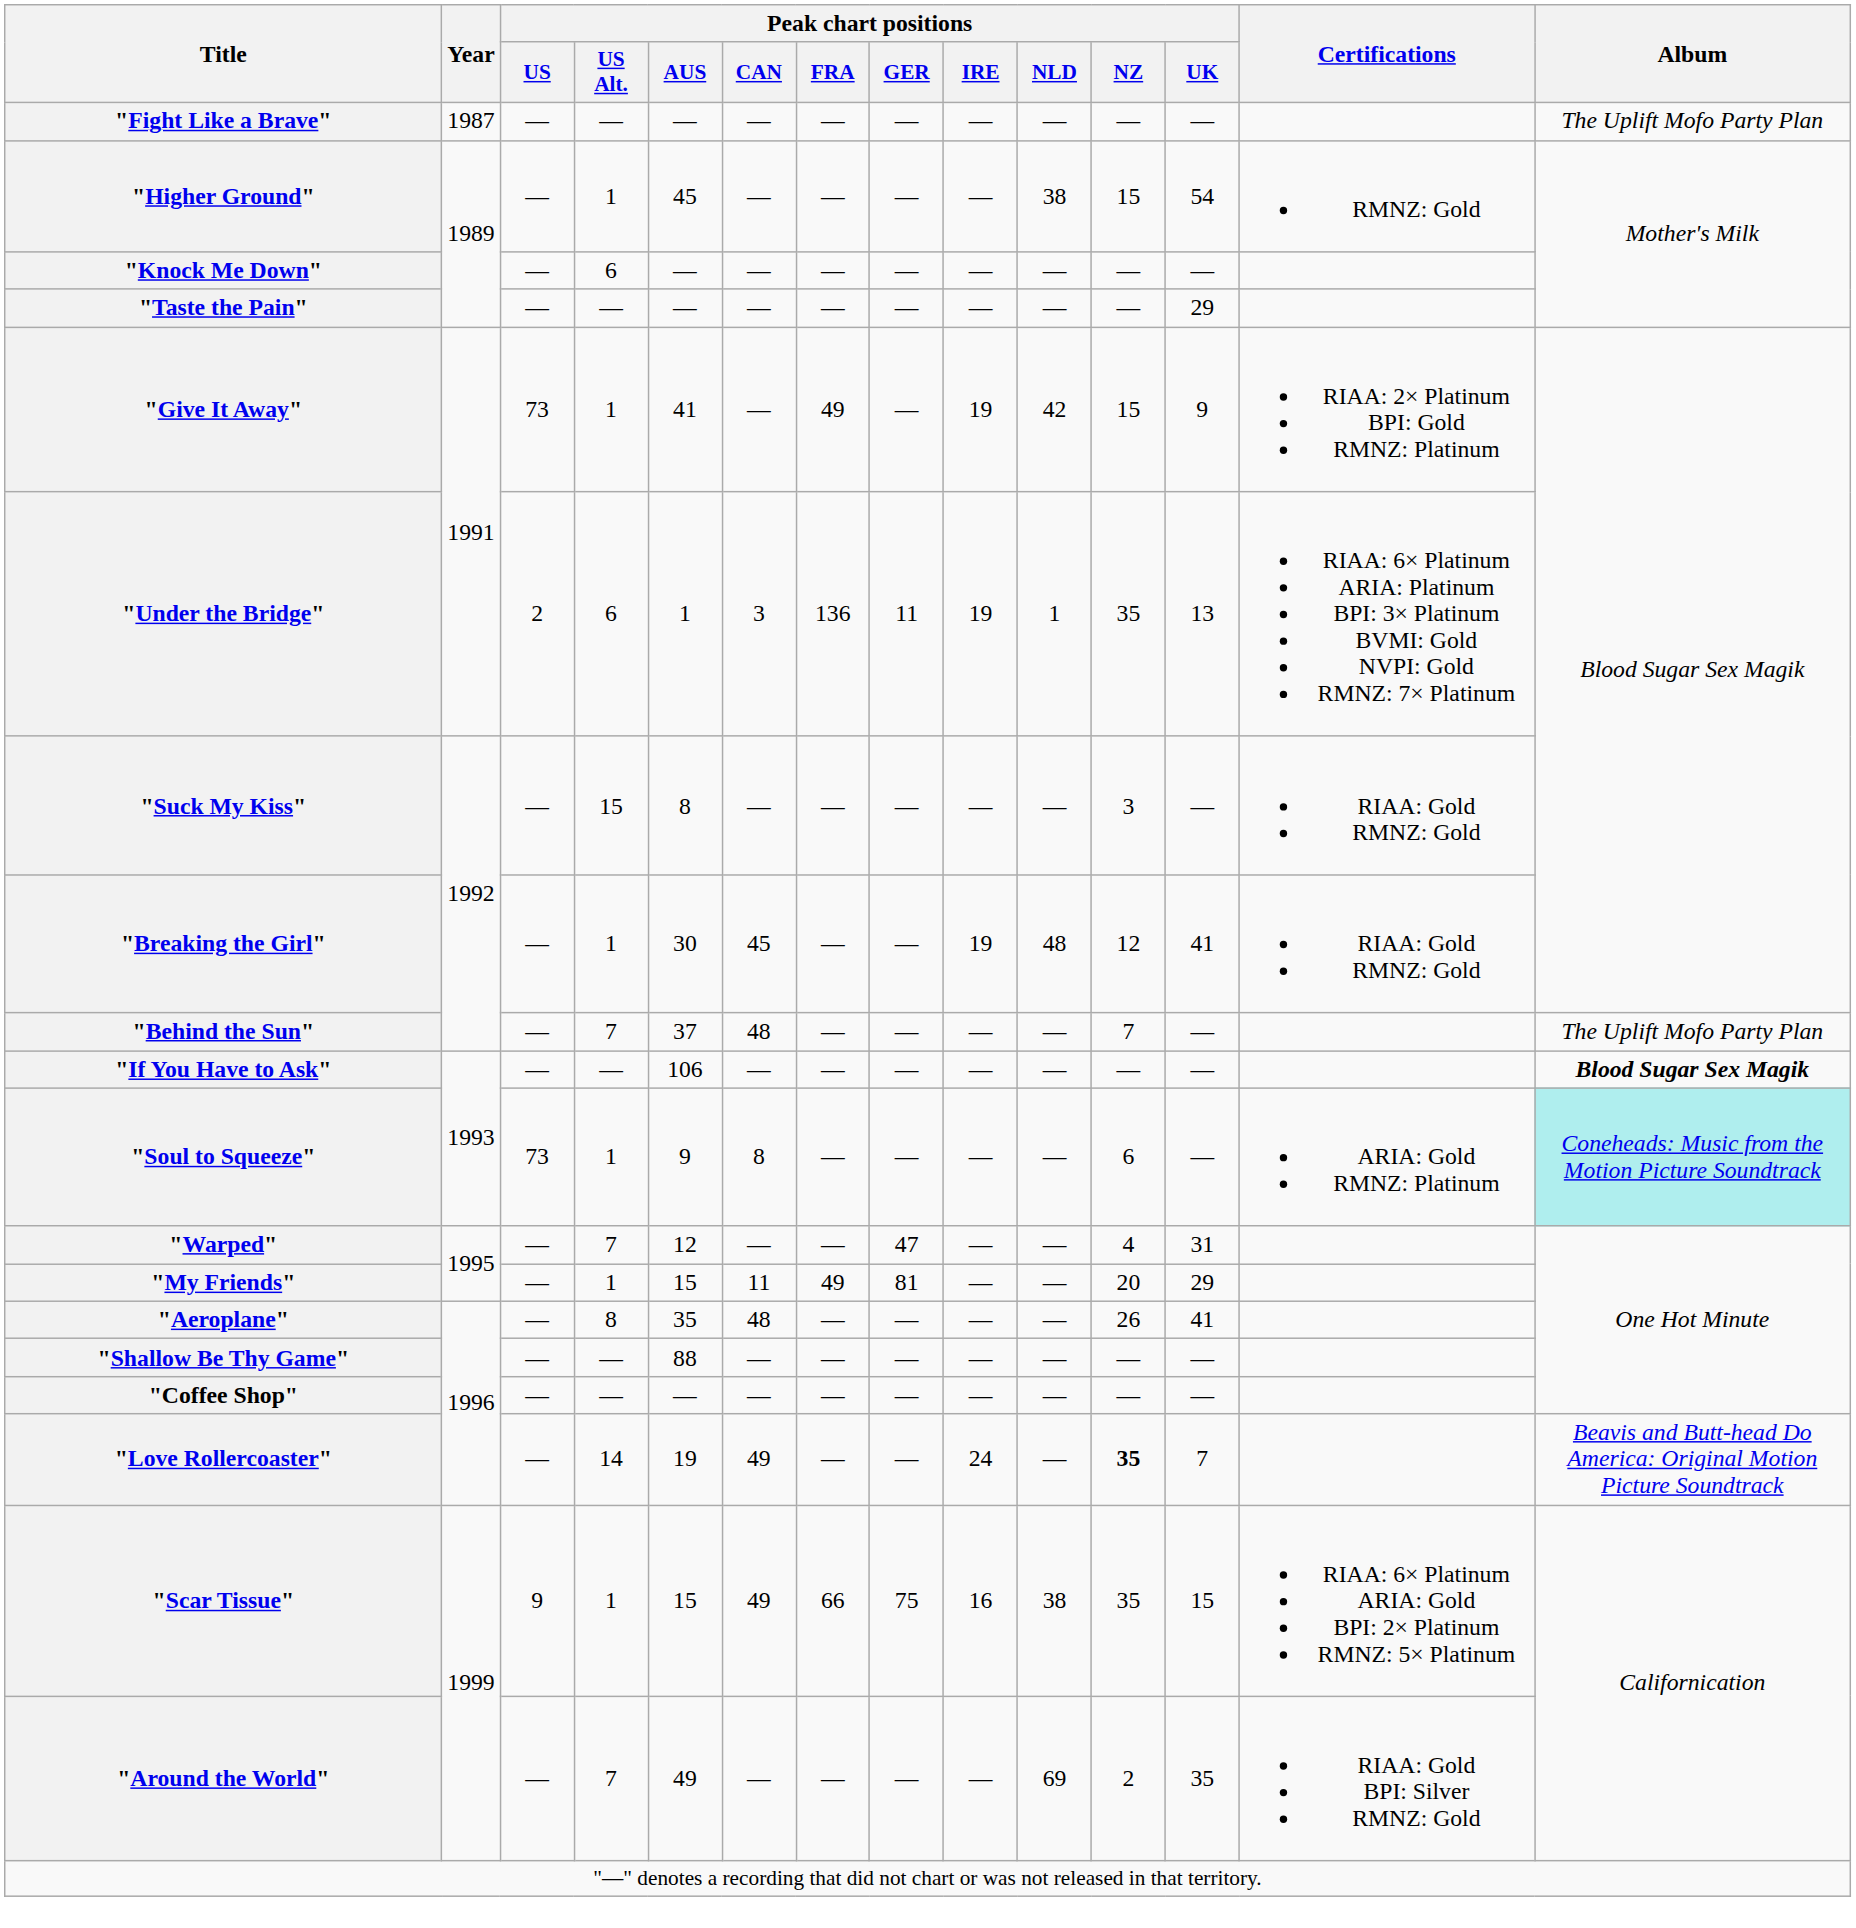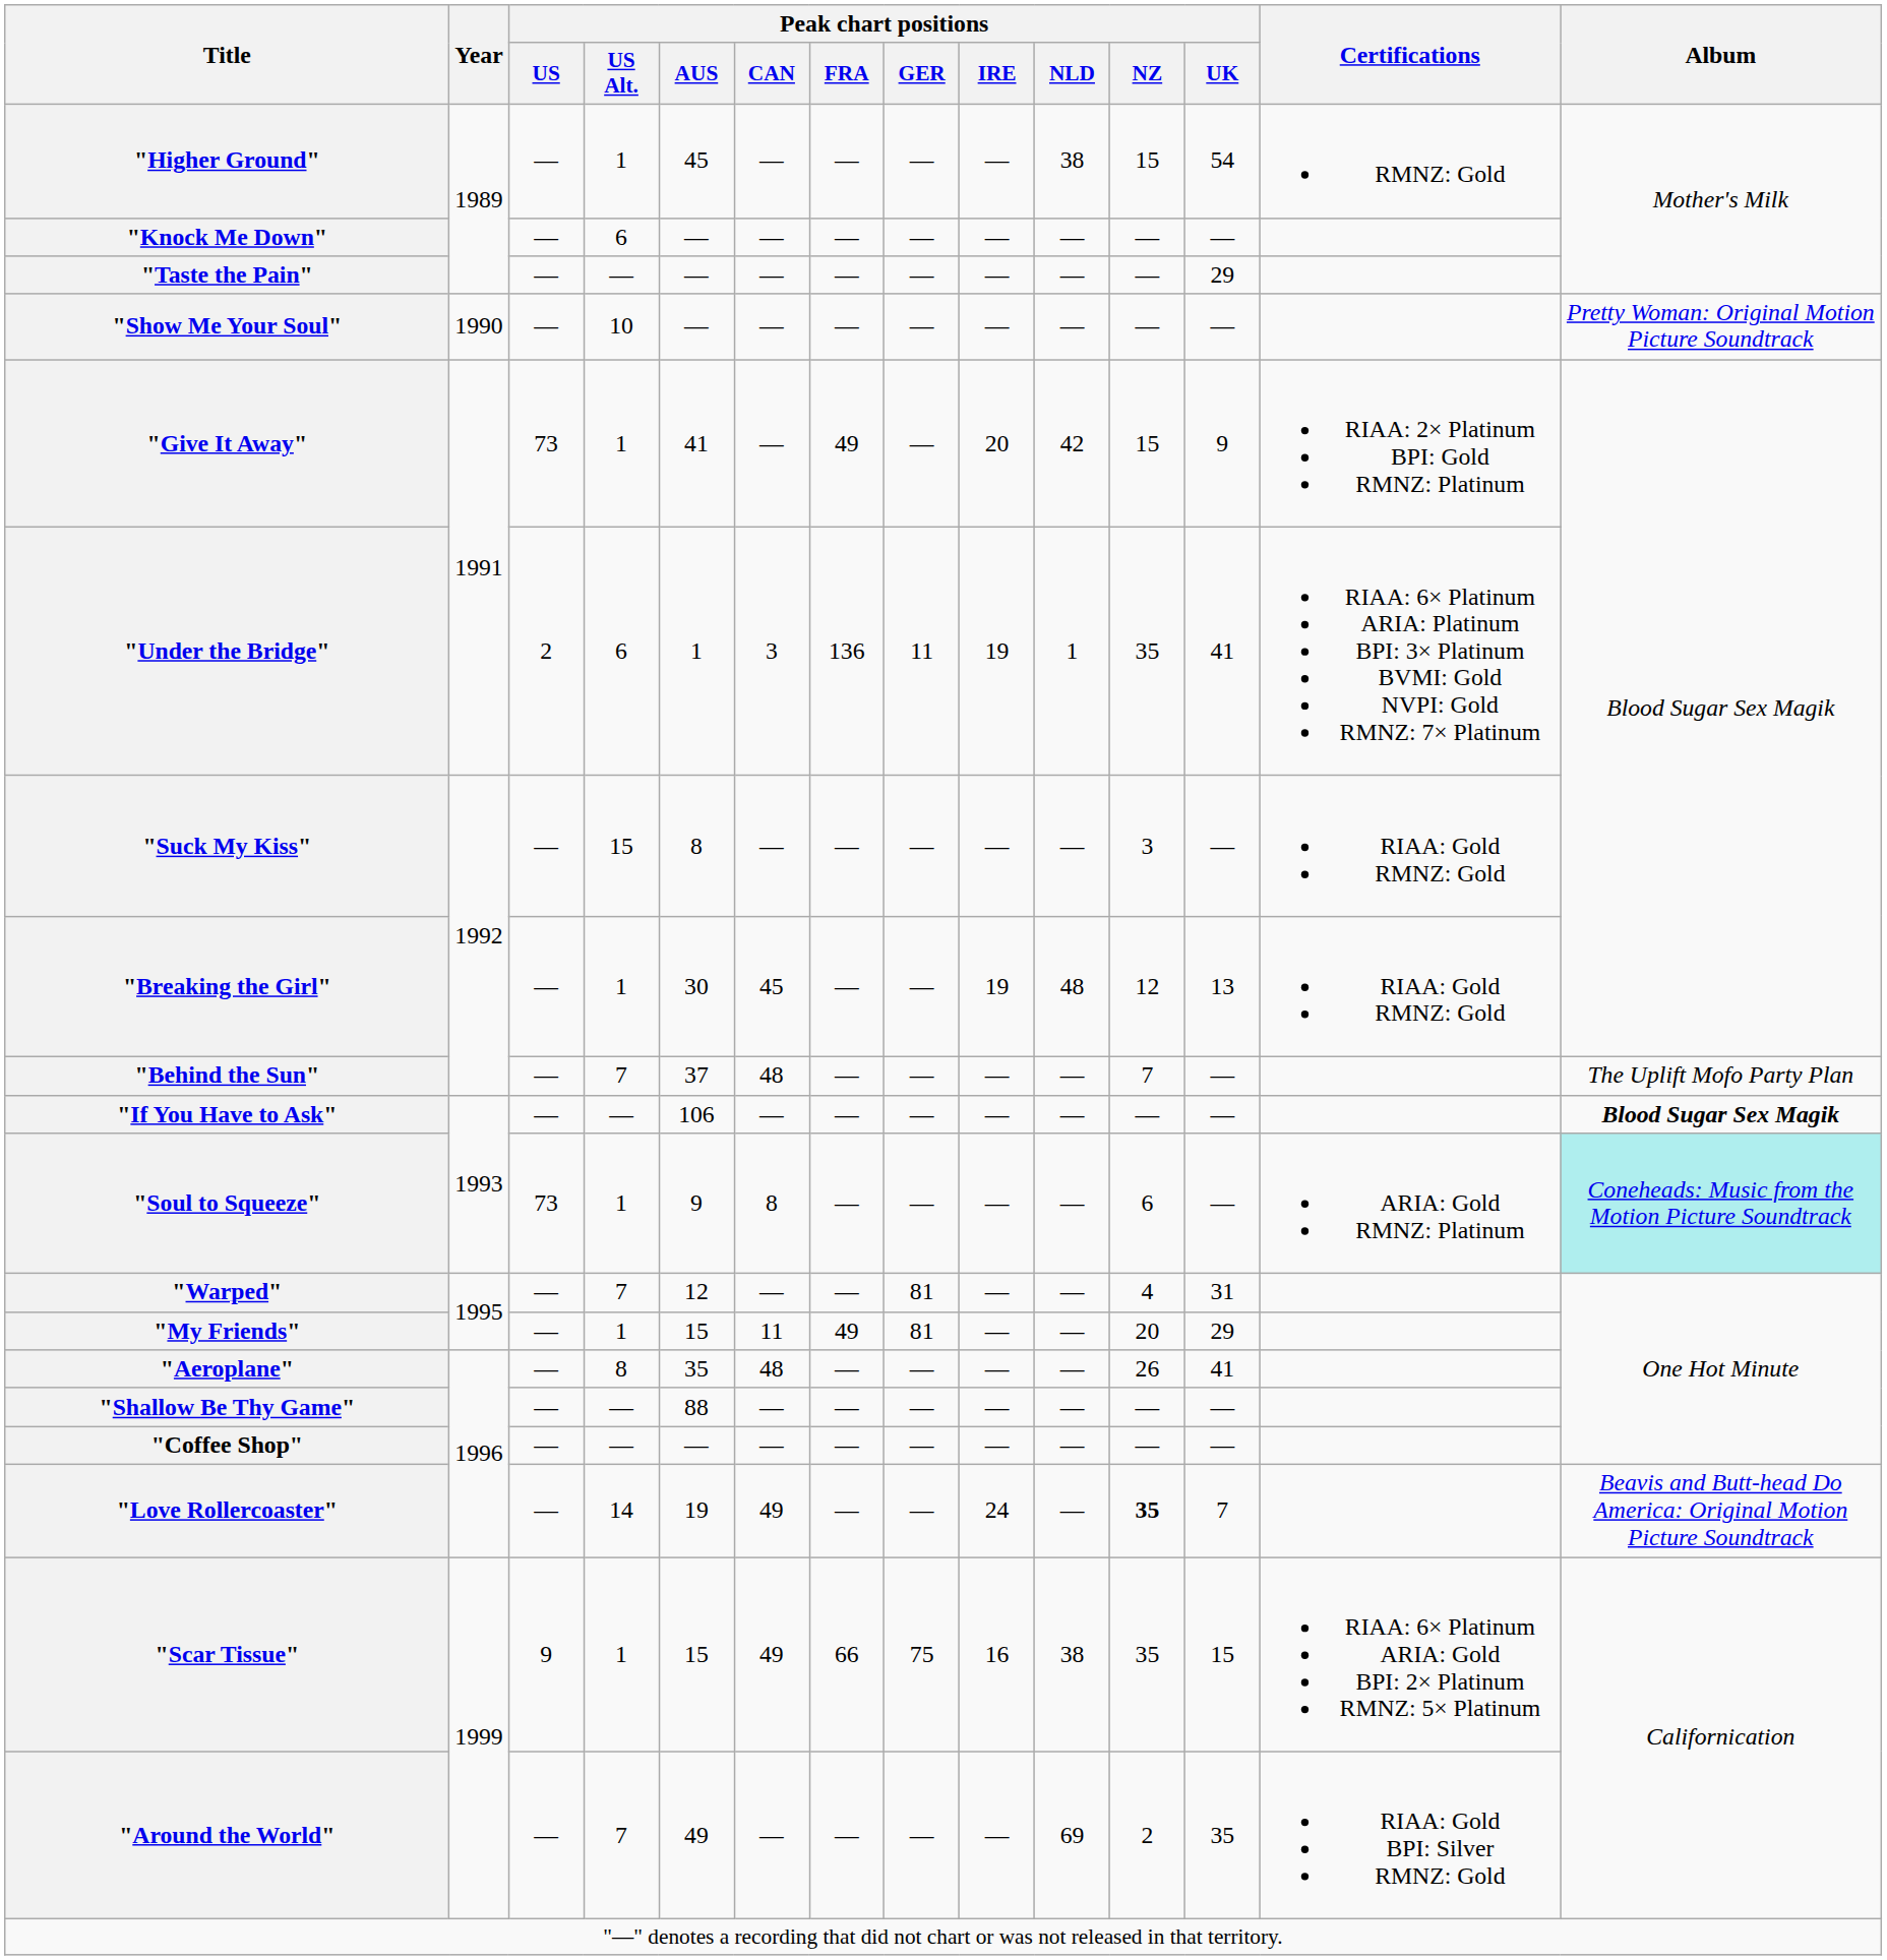- row: "Fight Like a Brave" | 1987 | — | — | — | — | — | — | — | — | — | — | The Uplift Mofo Party Plan
+ row: "Show Me Your Soul" | 1990 | — | 10 | — | — | — | — | — | — | — | — | Pretty Woman: Original Motion Picture Soundtrack
"Give It Away" | Peak chart positions / IRE: 19 -> 20
"Under the Bridge" | Peak chart positions / UK: 13 -> 41
"Breaking the Girl" | Peak chart positions / UK: 41 -> 13
"Warped" | Peak chart positions / GER: 47 -> 81
